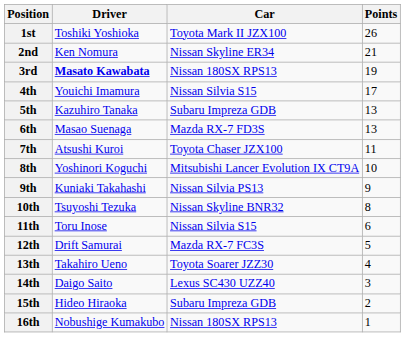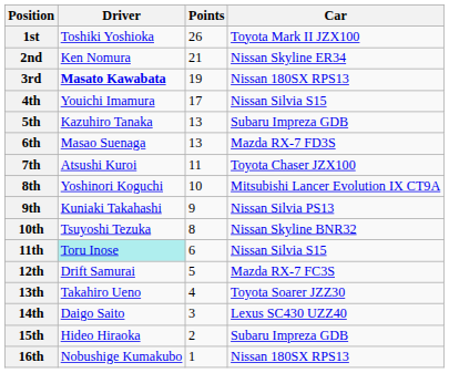columns swapped: Car <-> Points
11th | Driver: no background -> paleturquoise background
